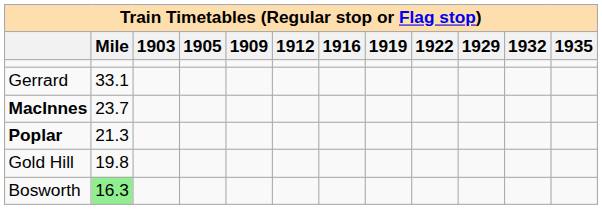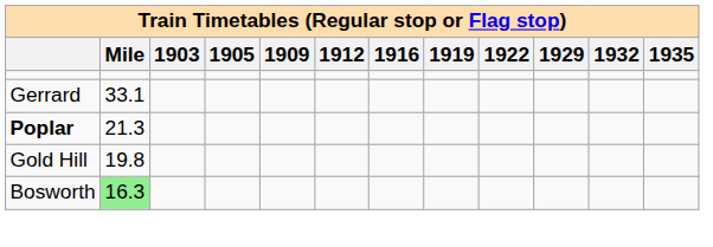- row: MacInnes | 23.7
